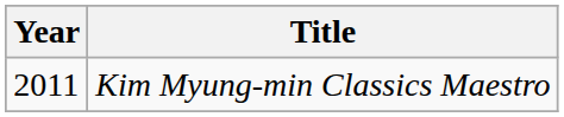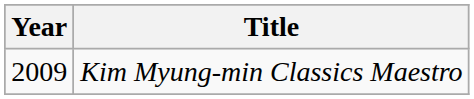Kim Myung-min Classics Maestro | Year: 2011 -> 2009
